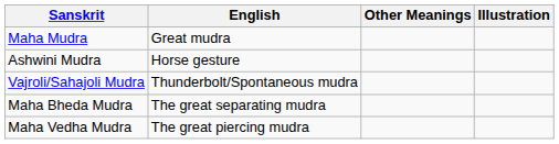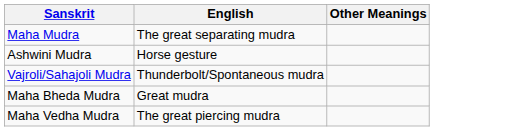- column: Illustration
Maha Mudra | English: Great mudra -> The great separating mudra
Maha Bheda Mudra | English: The great separating mudra -> Great mudra
